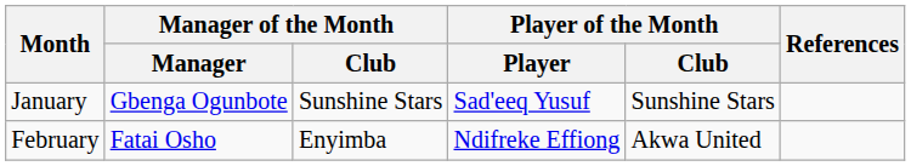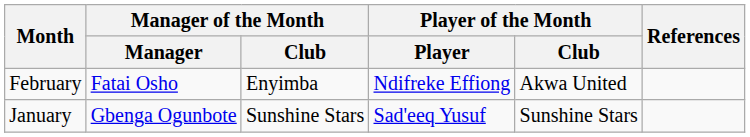rows swapped: January <-> February
